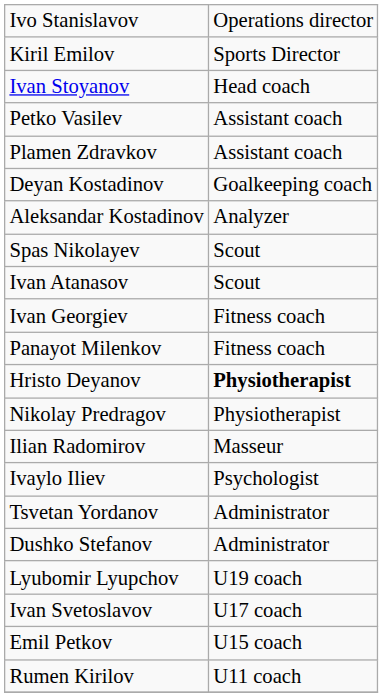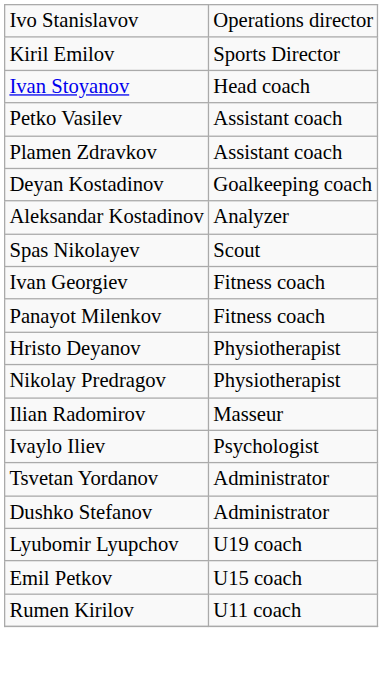- row: Ivan Atanasov | Scout
Hristo Deyanov | column 2: bold -> normal
- row: Ivan Svetoslavov | U17 coach
